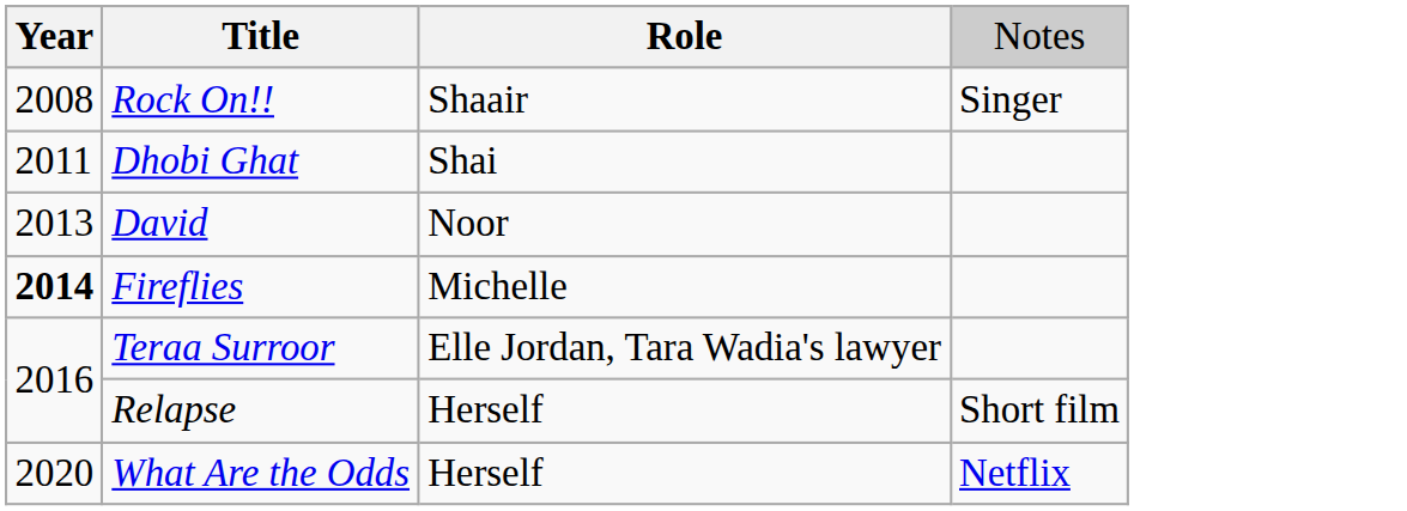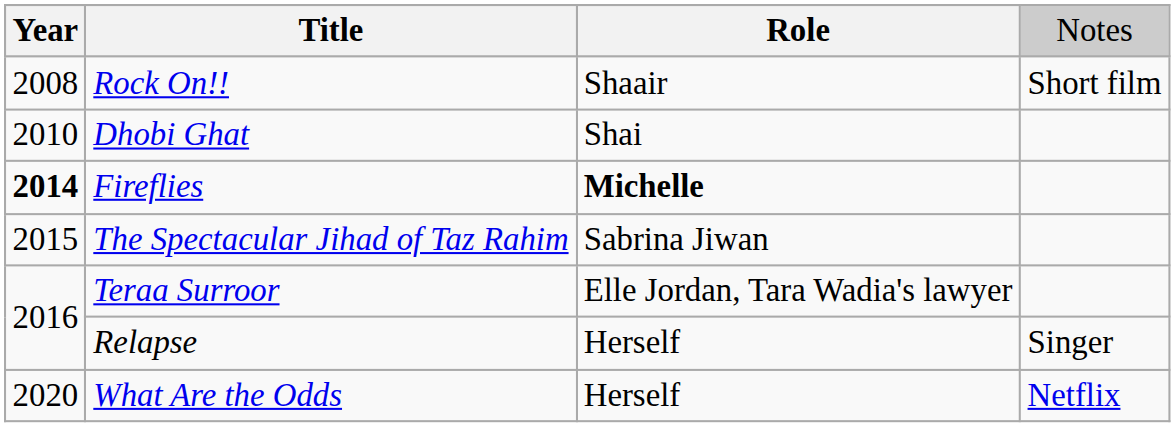Rock On!! | column 4: Singer -> Short film
Dhobi Ghat | column 1: 2011 -> 2010
- row: 2013 | David | Noor
Fireflies | column 3: normal -> bold
+ row: 2015 | The Spectacular Jihad of Taz Rahim | Sabrina Jiwan
Relapse | column 4: Short film -> Singer
